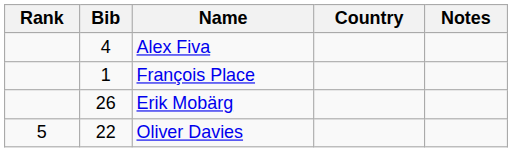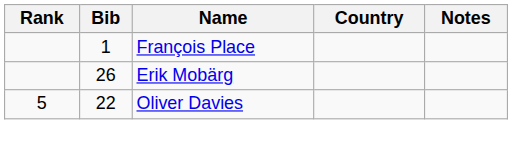- row: 4 | Alex Fiva
